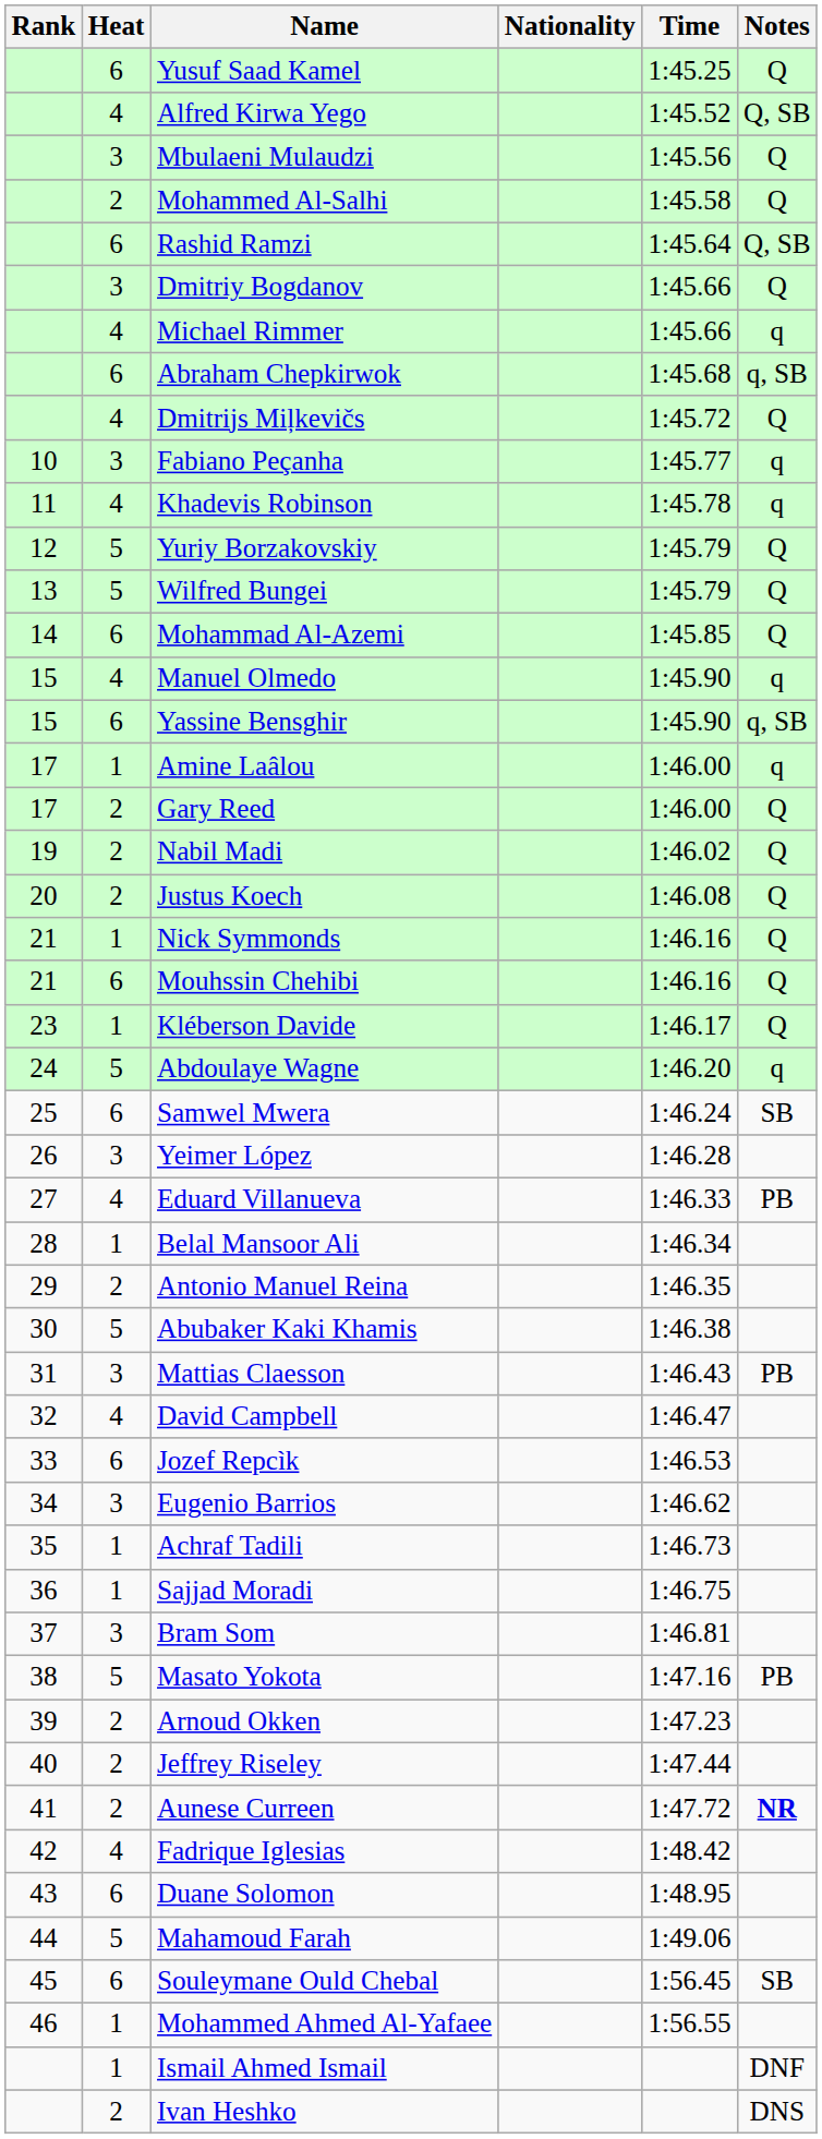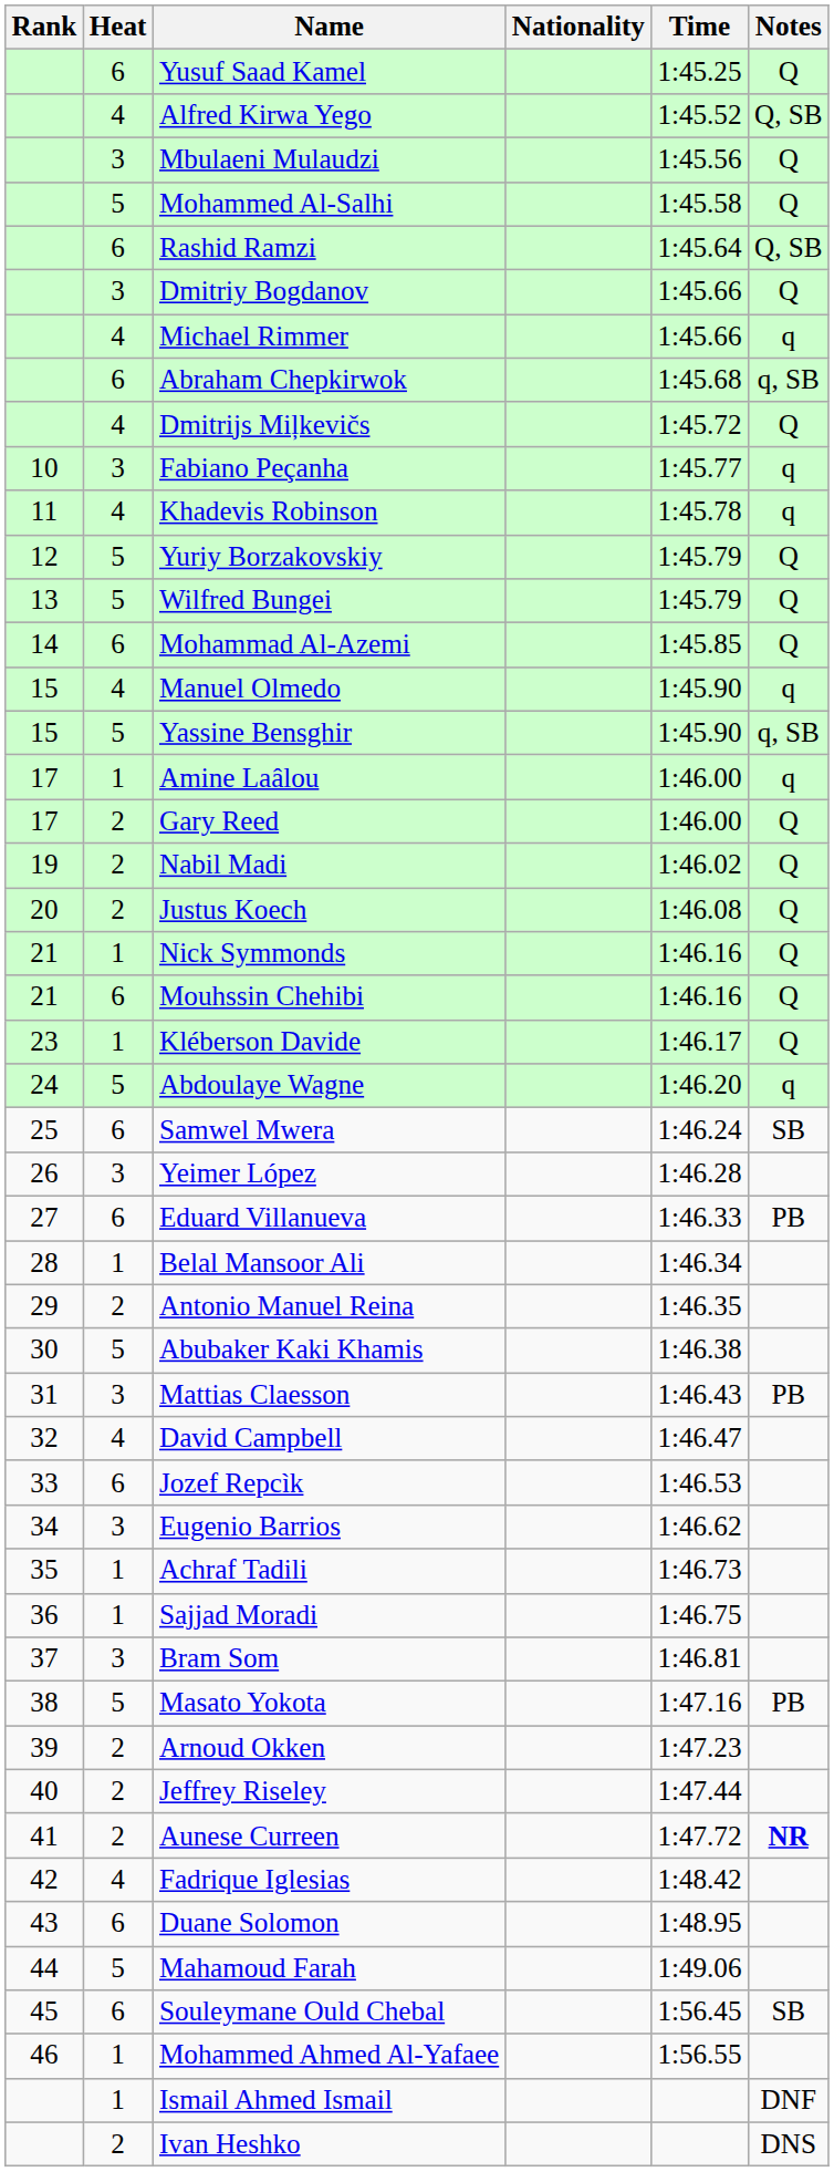Mohammed Al-Salhi | Heat: 2 -> 5
Yassine Bensghir | Heat: 6 -> 5
Eduard Villanueva | Heat: 4 -> 6
